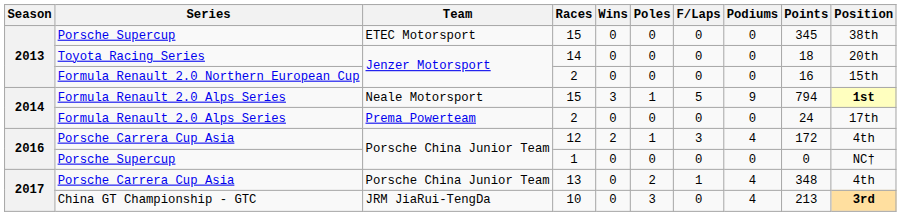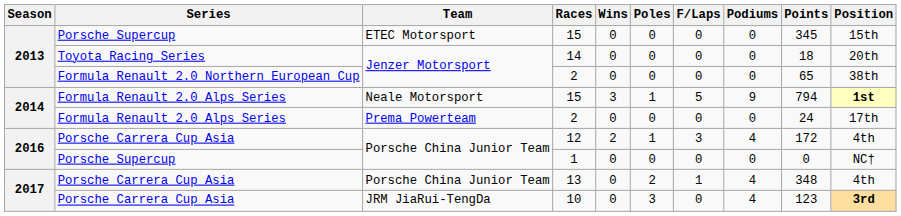ETEC Motorsport / 15 | Position: 38th -> 15th
Jenzer Motorsport / 2 | Points: 16 -> 65
Jenzer Motorsport / 2 | Position: 15th -> 38th
10 | Series: China GT Championship - GTC -> Porsche Carrera Cup Asia
10 | Points: 213 -> 123
